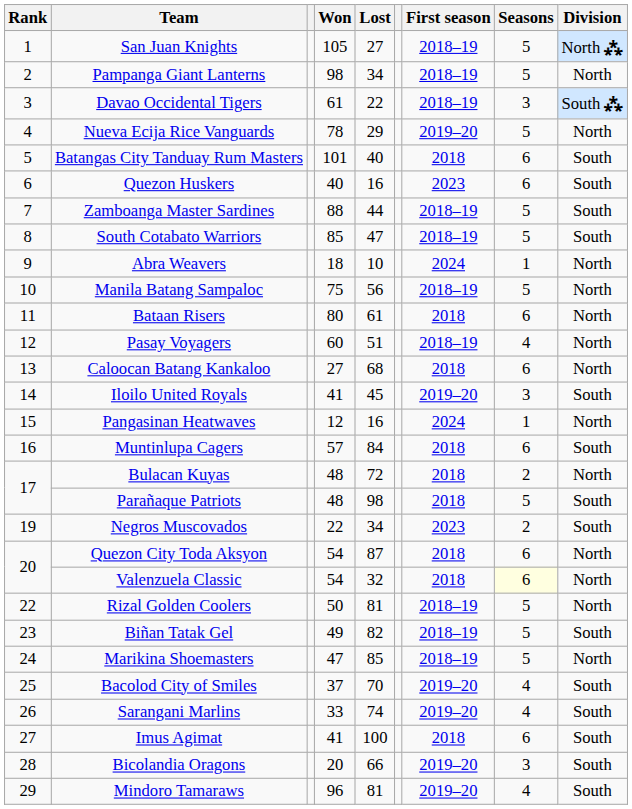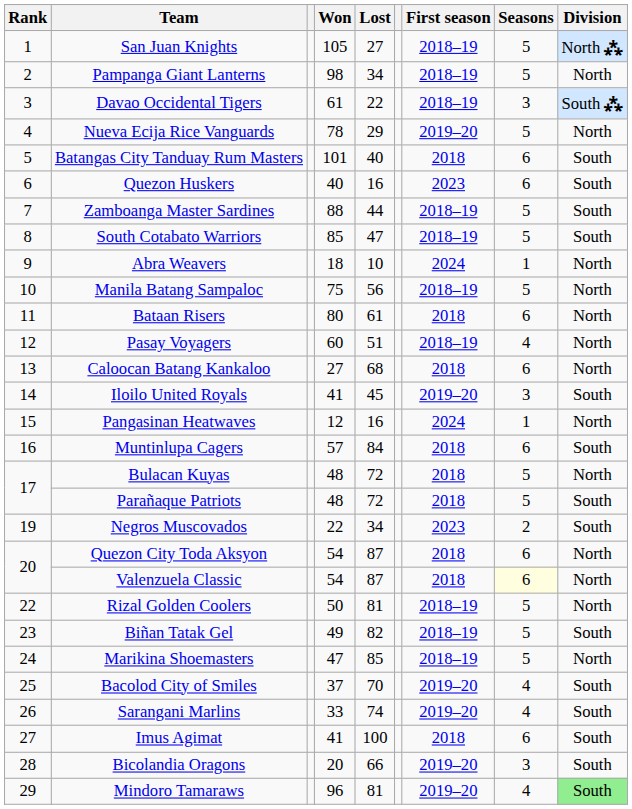Bulacan Kuyas | Seasons: 2 -> 5
Parañaque Patriots | Lost: 98 -> 72
Valenzuela Classic | Lost: 32 -> 87
Mindoro Tamaraws | Division: no background -> lightgreen background
